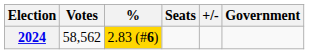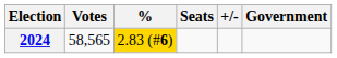2024 | Votes: 58,562 -> 58,565
